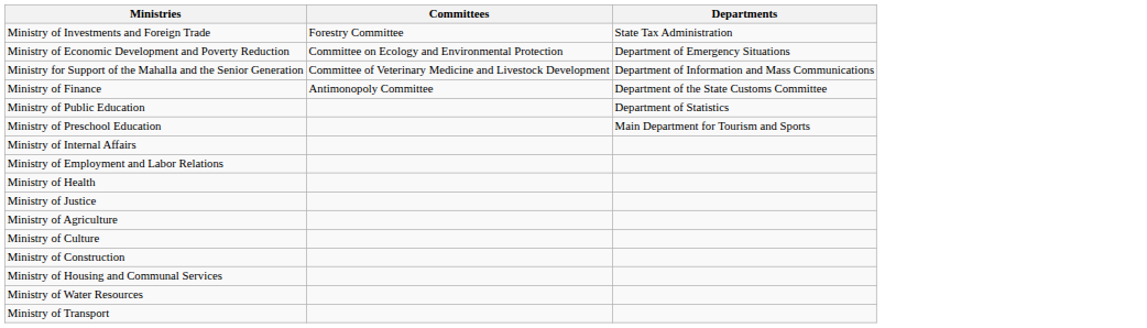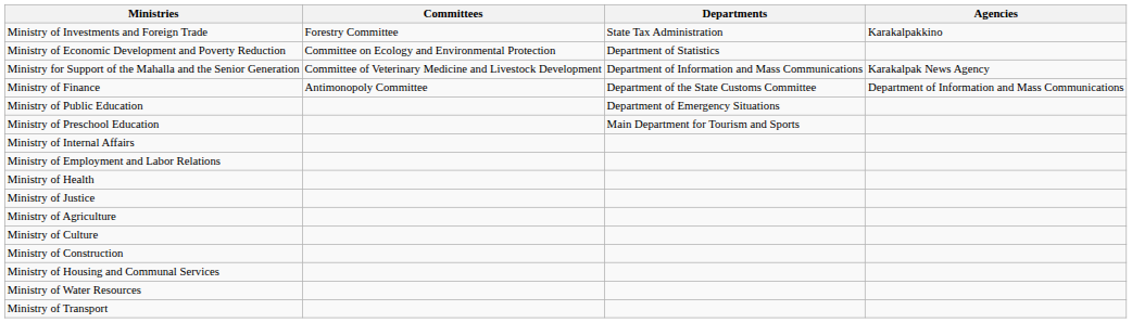+ column: Agencies | Karakalpakkino | Karakalpak News Agency | Department of Information and Mass Communications
Ministry of Economic Development and Poverty Reduction | Departments: Department of Emergency Situations -> Department of Statistics
Ministry of Public Education | Departments: Department of Statistics -> Department of Emergency Situations
